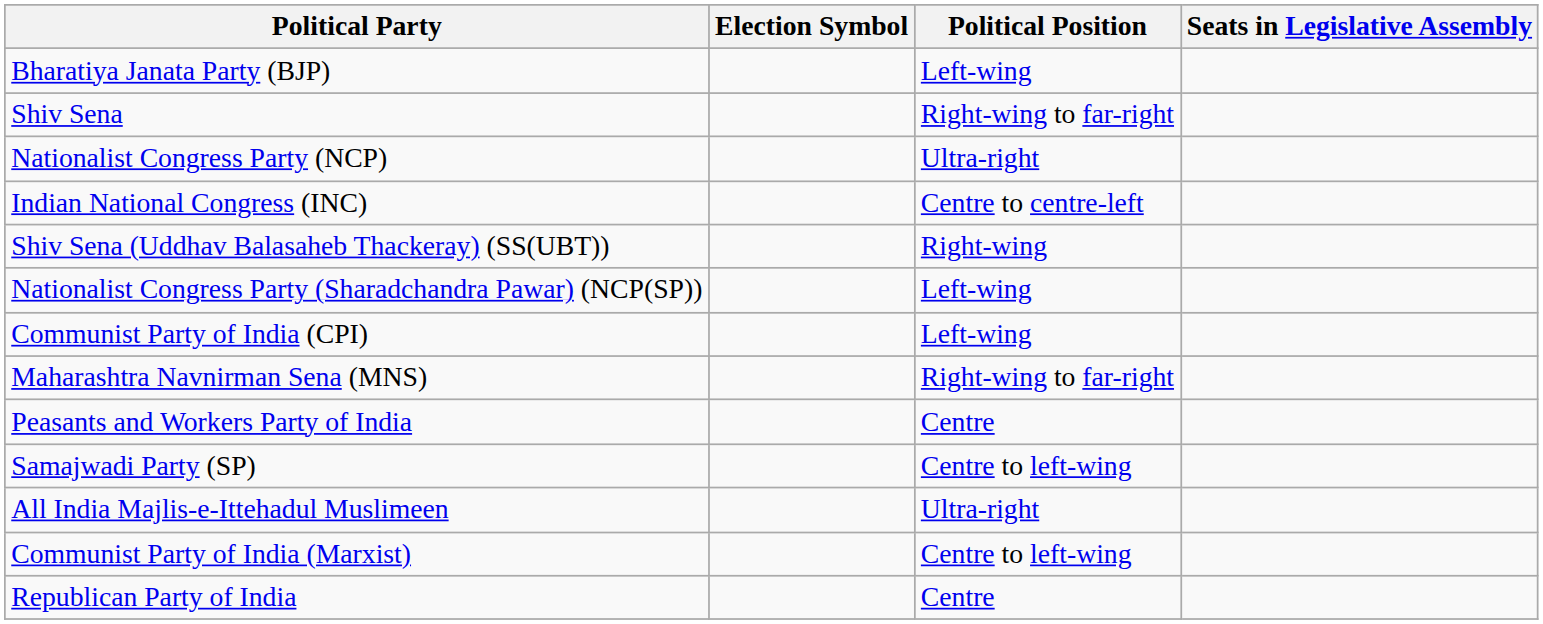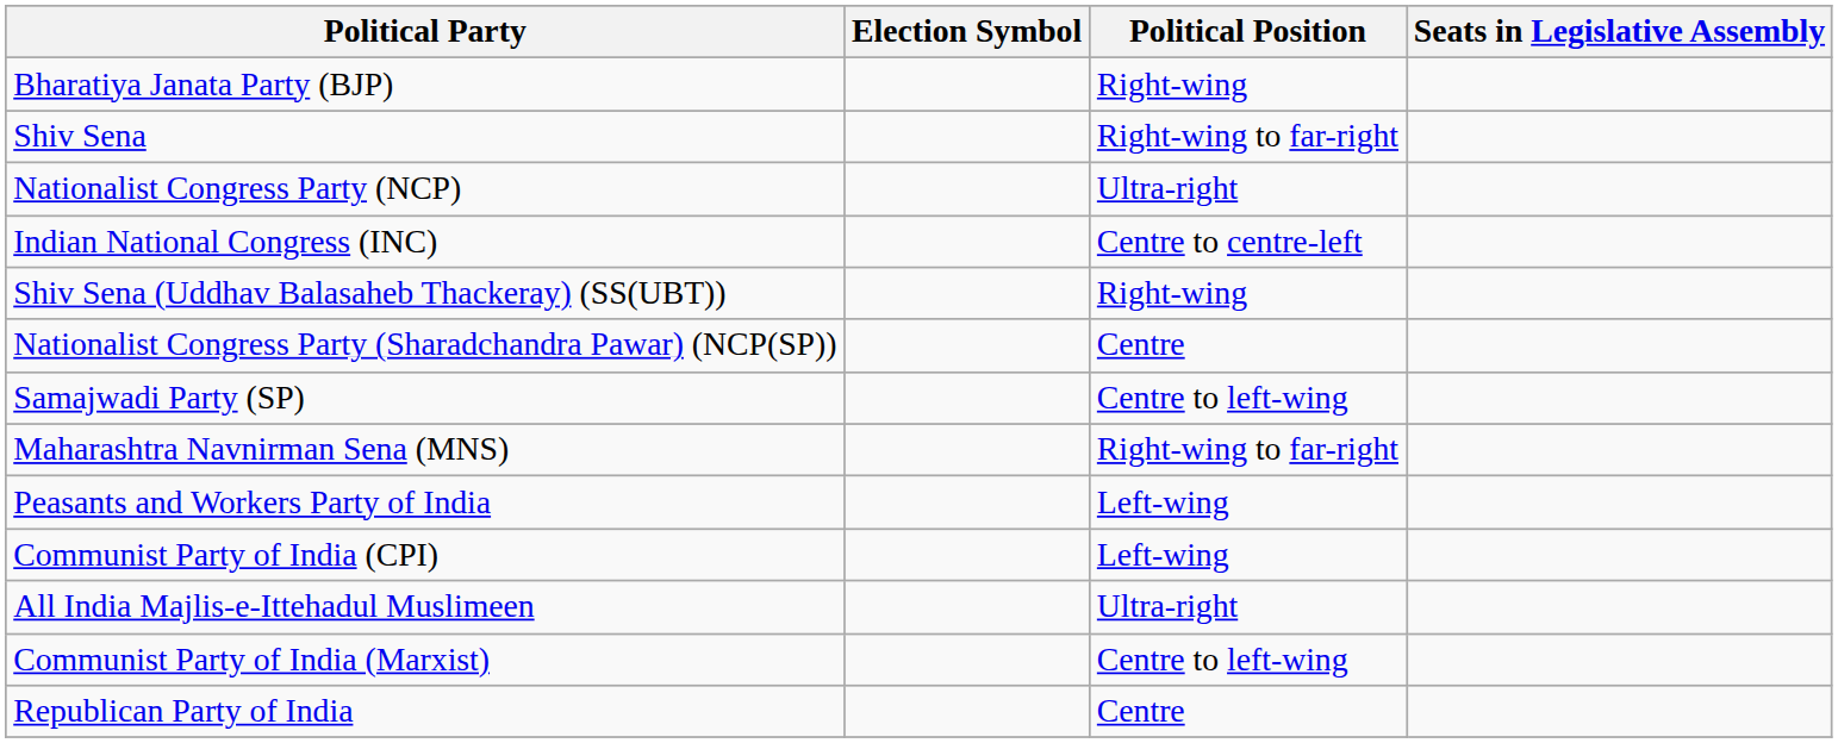Bharatiya Janata Party (BJP) | Political Position: Left-wing -> Right-wing
Nationalist Congress Party (Sharadchandra Pawar) (NCP(SP)) | Political Position: Left-wing -> Centre
rows swapped: Samajwadi Party (SP) <-> Communist Party of India (CPI)
Peasants and Workers Party of India | Political Position: Centre -> Left-wing
